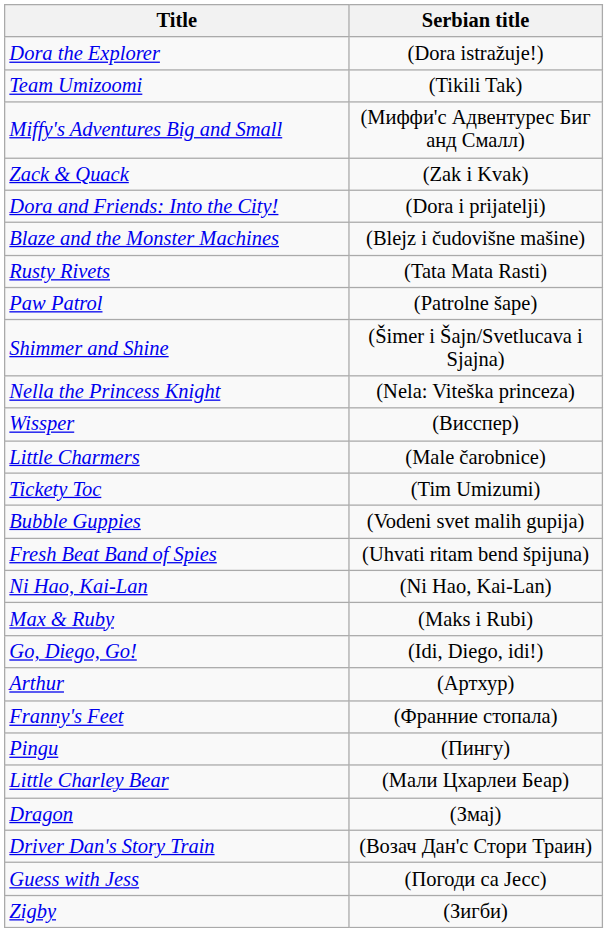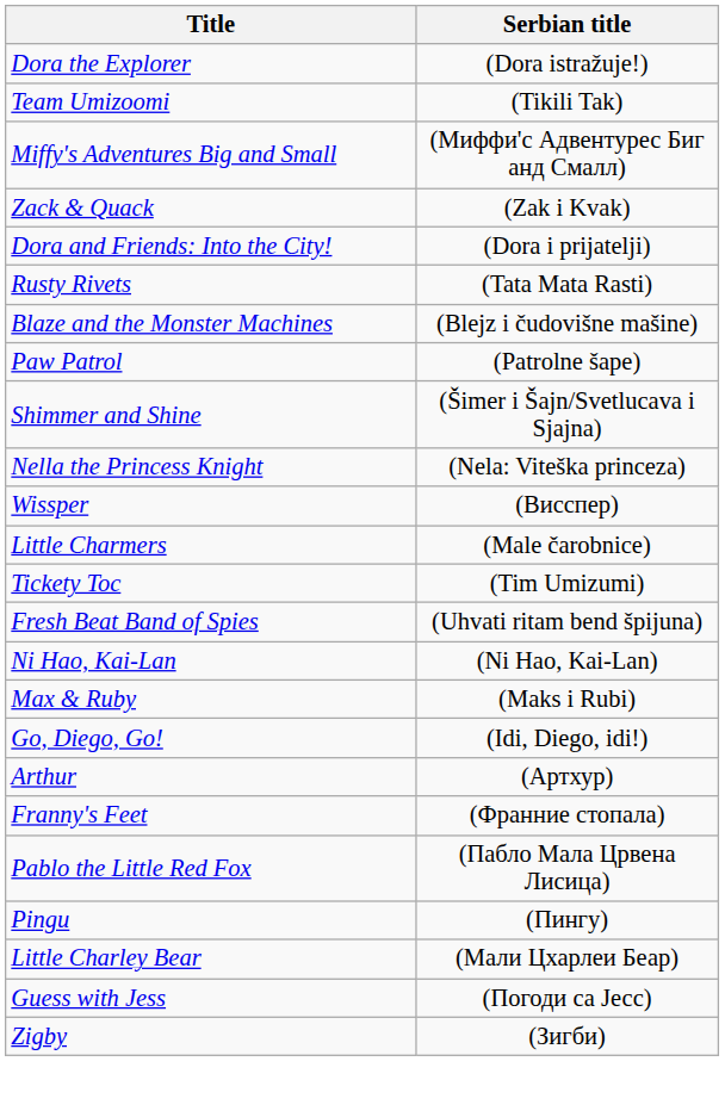rows swapped: Rusty Rivets <-> Blaze and the Monster Machines
- row: Bubble Guppies | (Vodeni svet malih gupija)
+ row: Pablo the Little Red Fox | (Пабло Мала Црвена Лисица)
- row: Dragon | (Змај)
- row: Driver Dan's Story Train | (Возач Дан'с Стори Траин)
